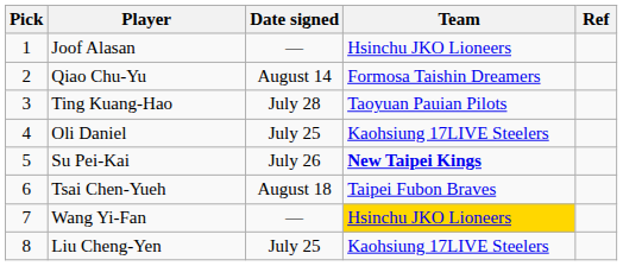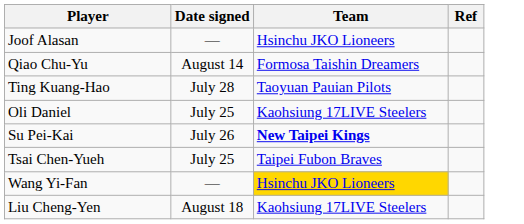- column: Pick | 1 | 2 | 3 | 4 | 5 | 6 | 7 | 8
Tsai Chen-Yueh | Date signed: August 18 -> July 25
Liu Cheng-Yen | Date signed: July 25 -> August 18
